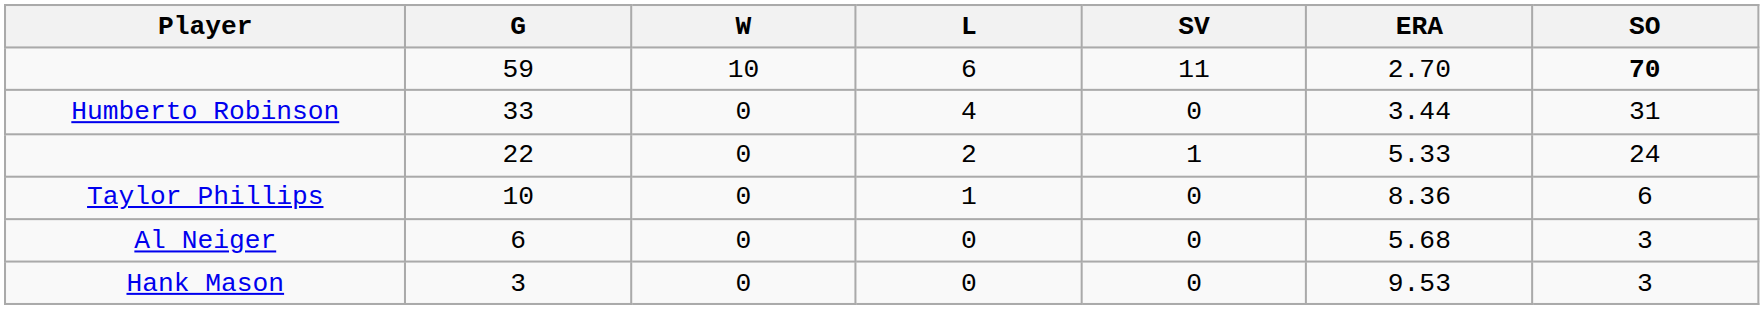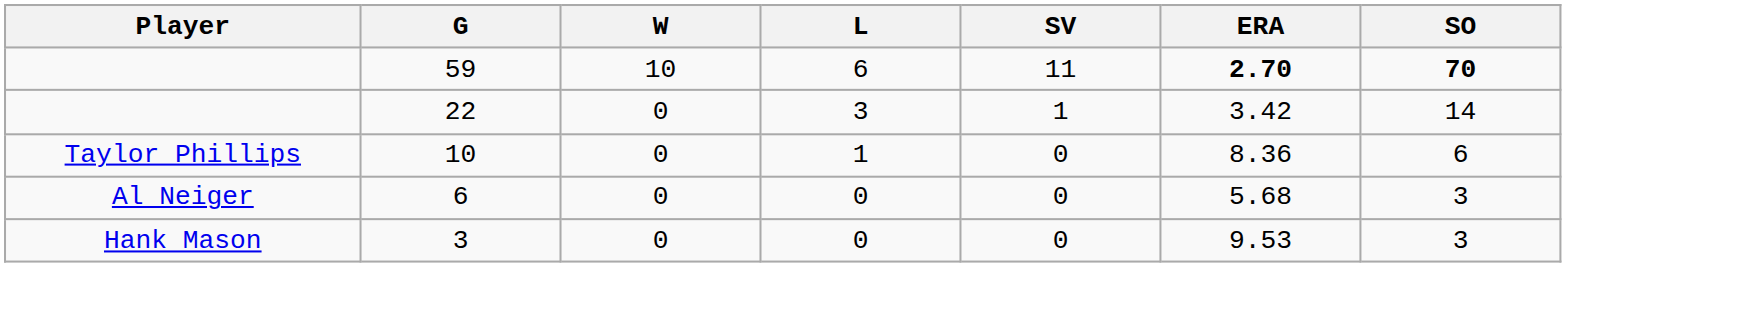59 | ERA: normal -> bold
- row: Humberto Robinson | 33 | 0 | 4 | 0 | 3.44 | 31
22 | L: 2 -> 3
22 | ERA: 5.33 -> 3.42
22 | SO: 24 -> 14
